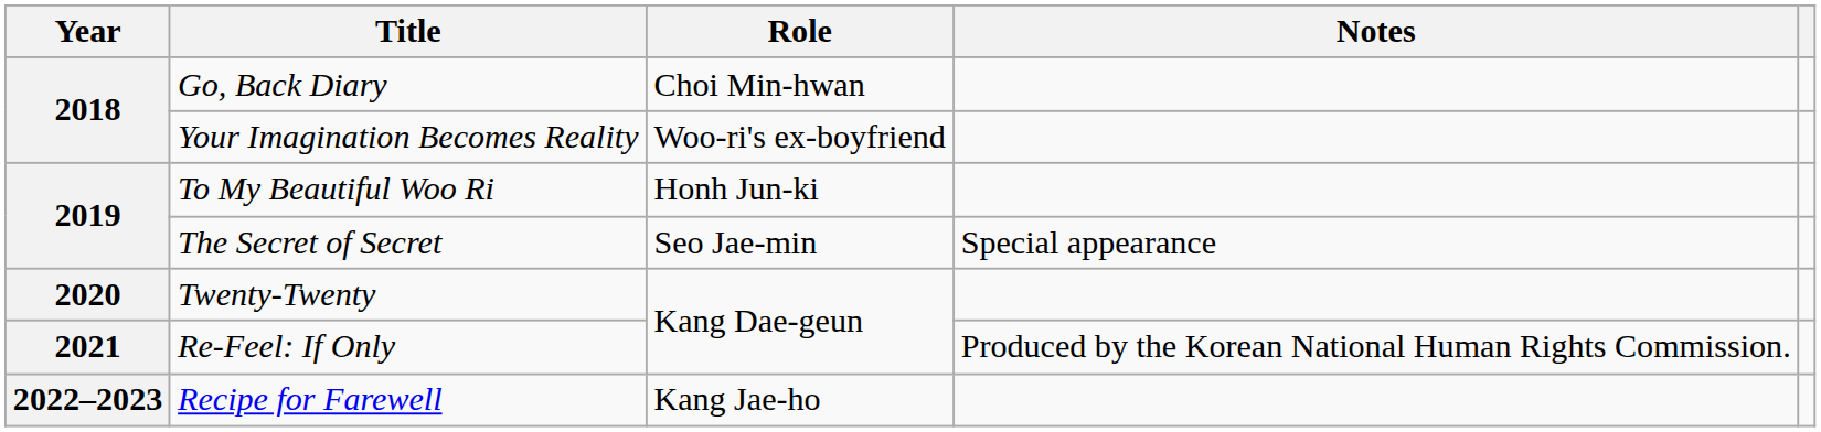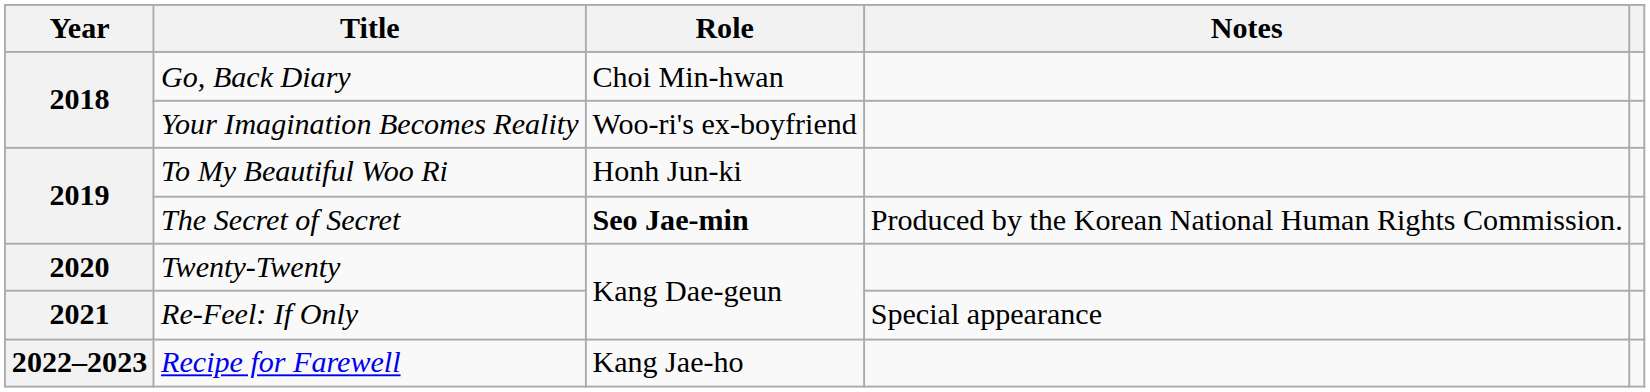The Secret of Secret | Role: normal -> bold
The Secret of Secret | Notes: Special appearance -> Produced by the Korean National Human Rights Commission.
Re-Feel: If Only | Notes: Produced by the Korean National Human Rights Commission. -> Special appearance
